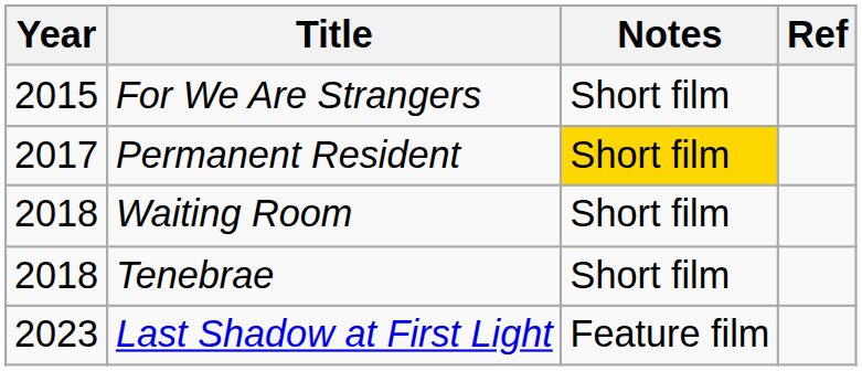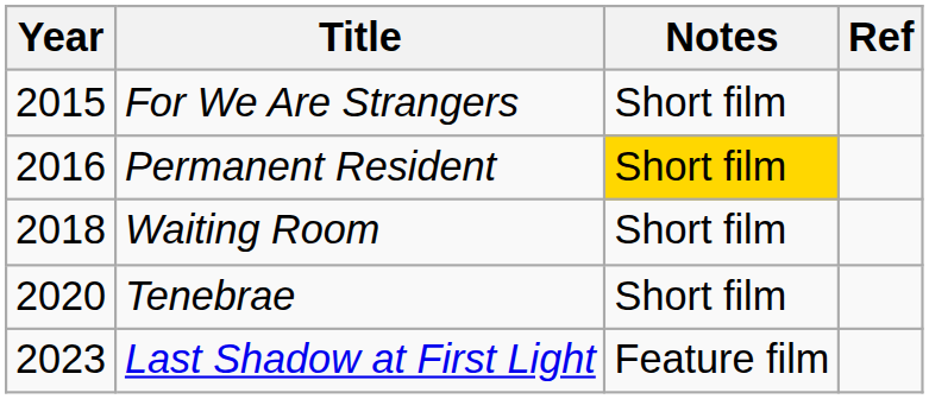Permanent Resident | Year: 2017 -> 2016
Tenebrae | Year: 2018 -> 2020
